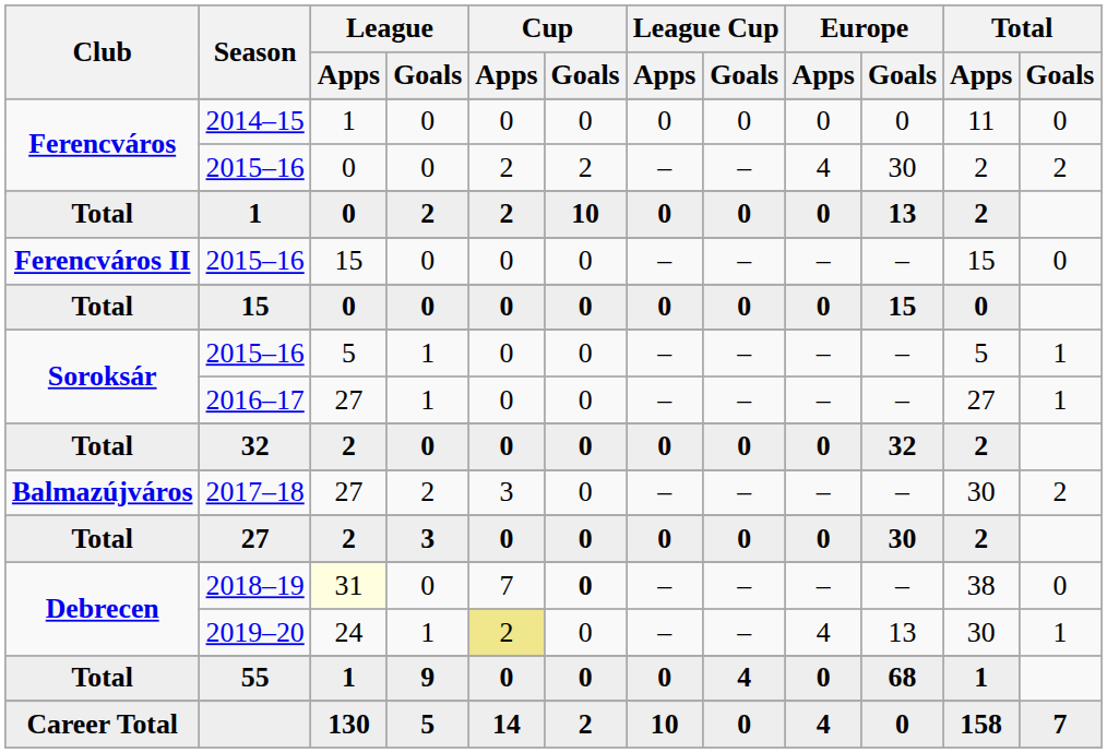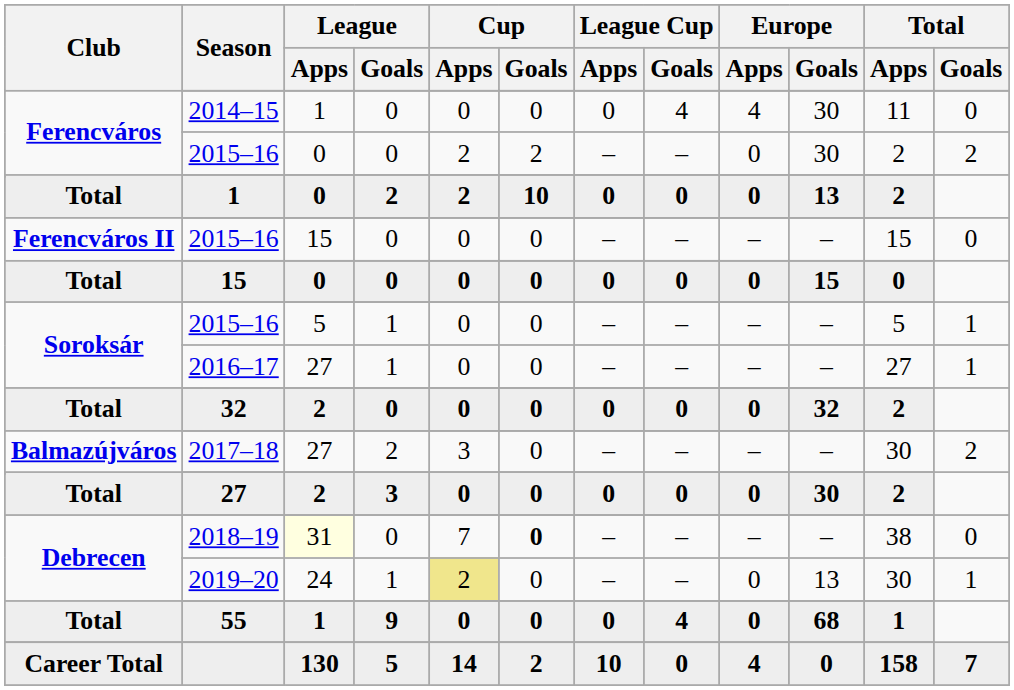2014–15 | League Cup / Goals: 0 -> 4
2014–15 | Europe / Apps: 0 -> 4
2014–15 | Europe / Goals: 0 -> 30
Ferencváros / 2015–16 | Europe / Apps: 4 -> 0
2019–20 | Europe / Apps: 4 -> 0
